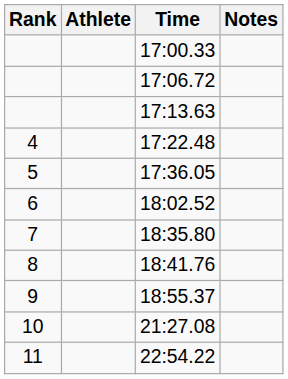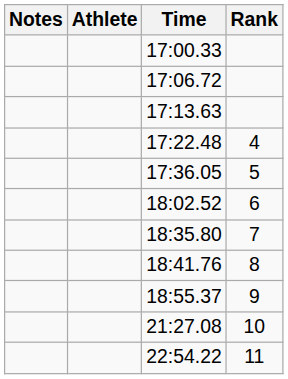columns swapped: Rank <-> Notes
